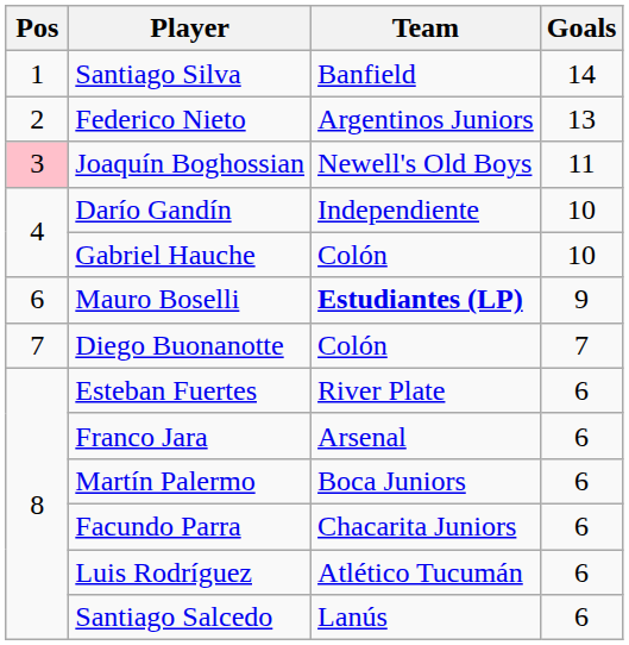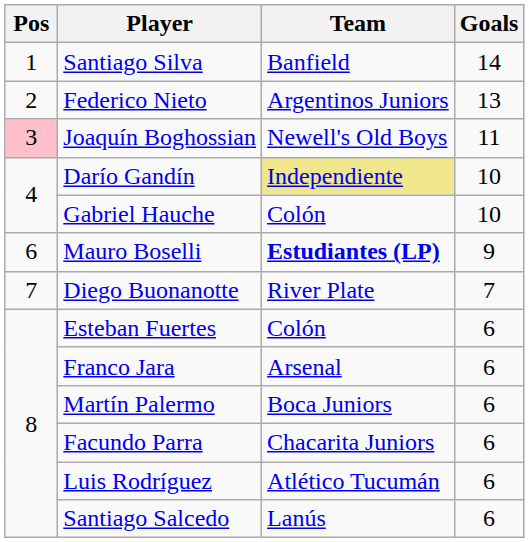Darío Gandín | Team: no background -> khaki background
Diego Buonanotte | Team: Colón -> River Plate
Esteban Fuertes | Team: River Plate -> Colón
